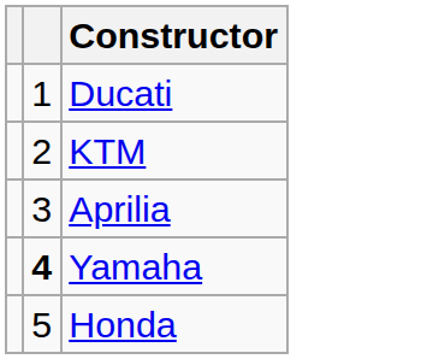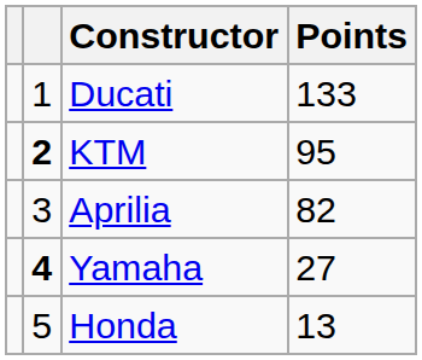+ column: Points | 133 | 95 | 82 | 27 | 13
KTM | column 2: normal -> bold
